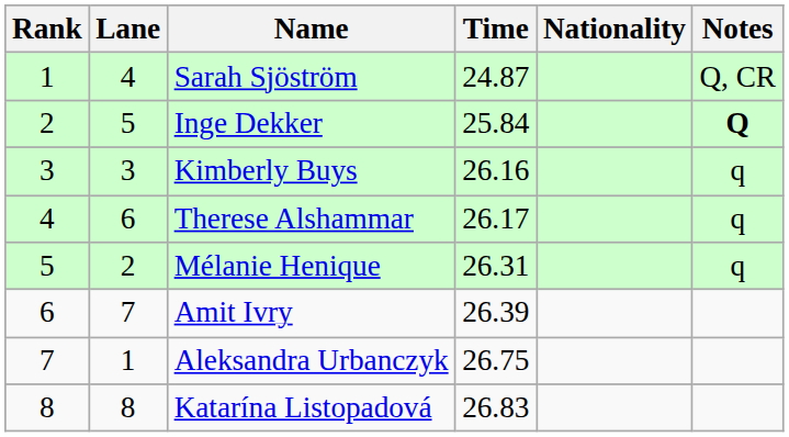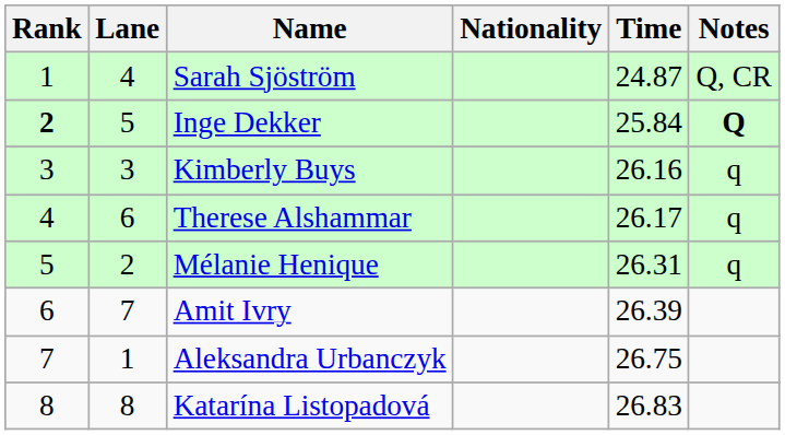columns swapped: Nationality <-> Time
Inge Dekker | Rank: normal -> bold
